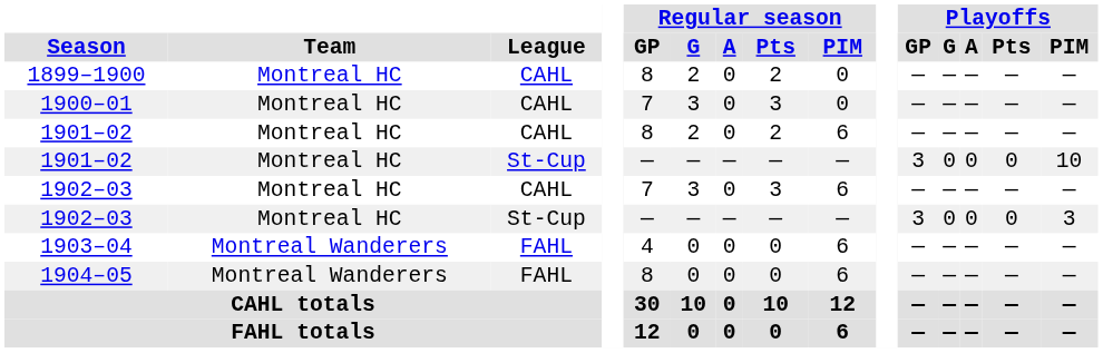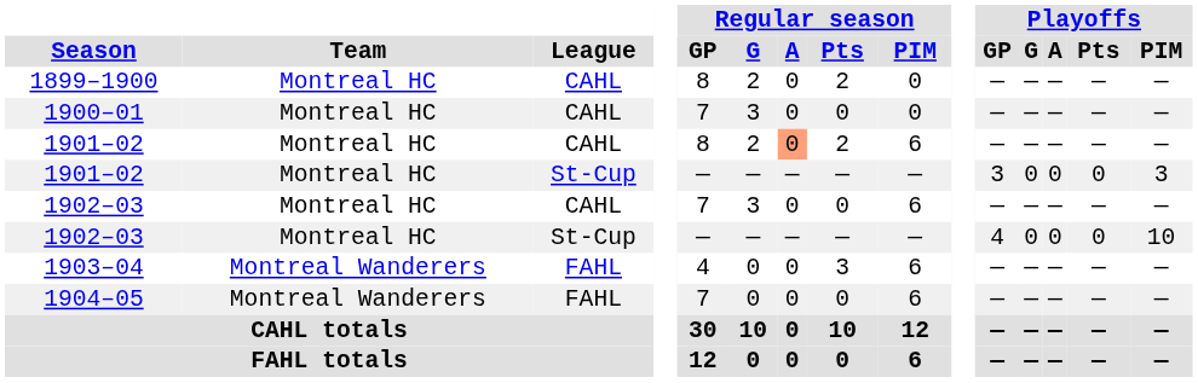1900–01 | Regular season / Pts: 3 -> 0
1901–02 / CAHL | Regular season / A: no background -> lightsalmon background
1901–02 / St-Cup | Playoffs / PIM: 10 -> 3
1902–03 / CAHL | Regular season / Pts: 3 -> 0
1902–03 / St-Cup | Playoffs / GP: 3 -> 4
1902–03 / St-Cup | Playoffs / PIM: 3 -> 10
1903–04 | Regular season / Pts: 0 -> 3
1904–05 | Regular season / GP: 8 -> 7
